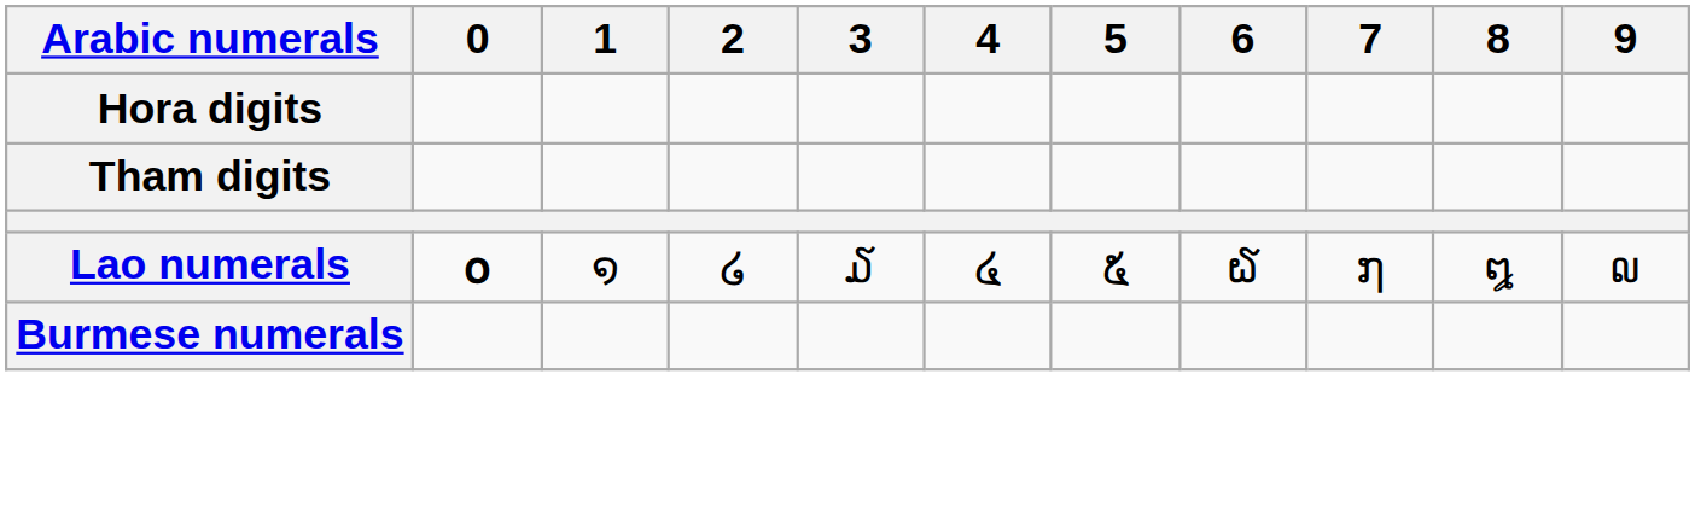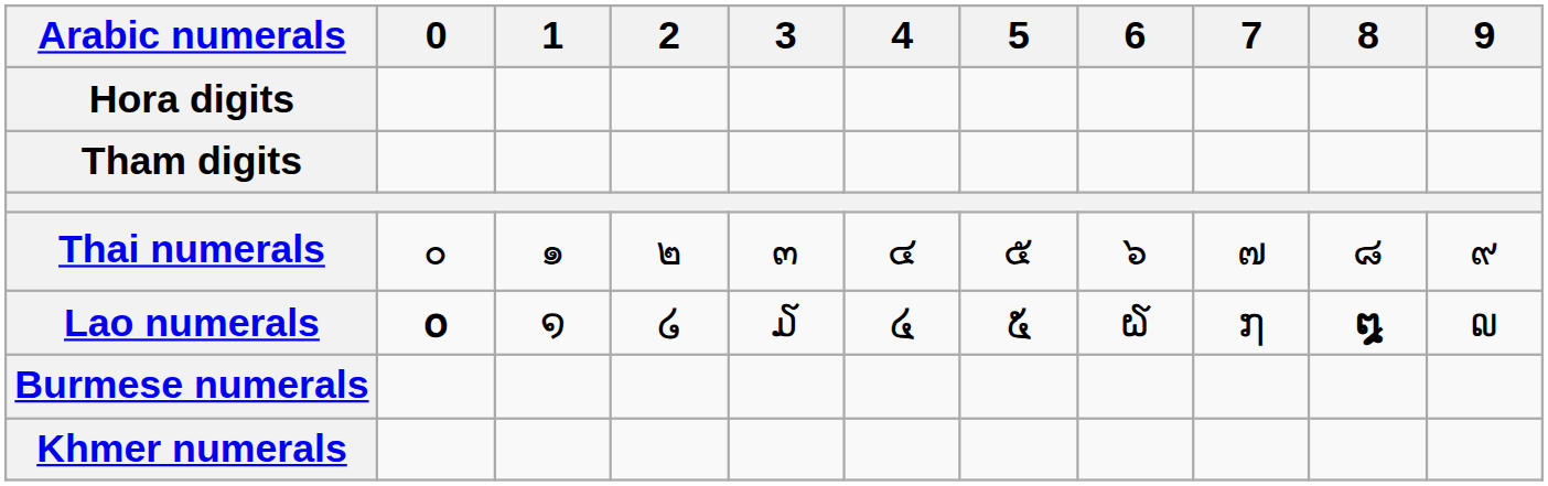+ row: Thai numerals | ๐ | ๑ | ๒ | ๓ | ๔ | ๕ | ๖ | ๗ | ๘ | ๙
Lao numerals | 8: normal -> bold
+ row: Khmer numerals
